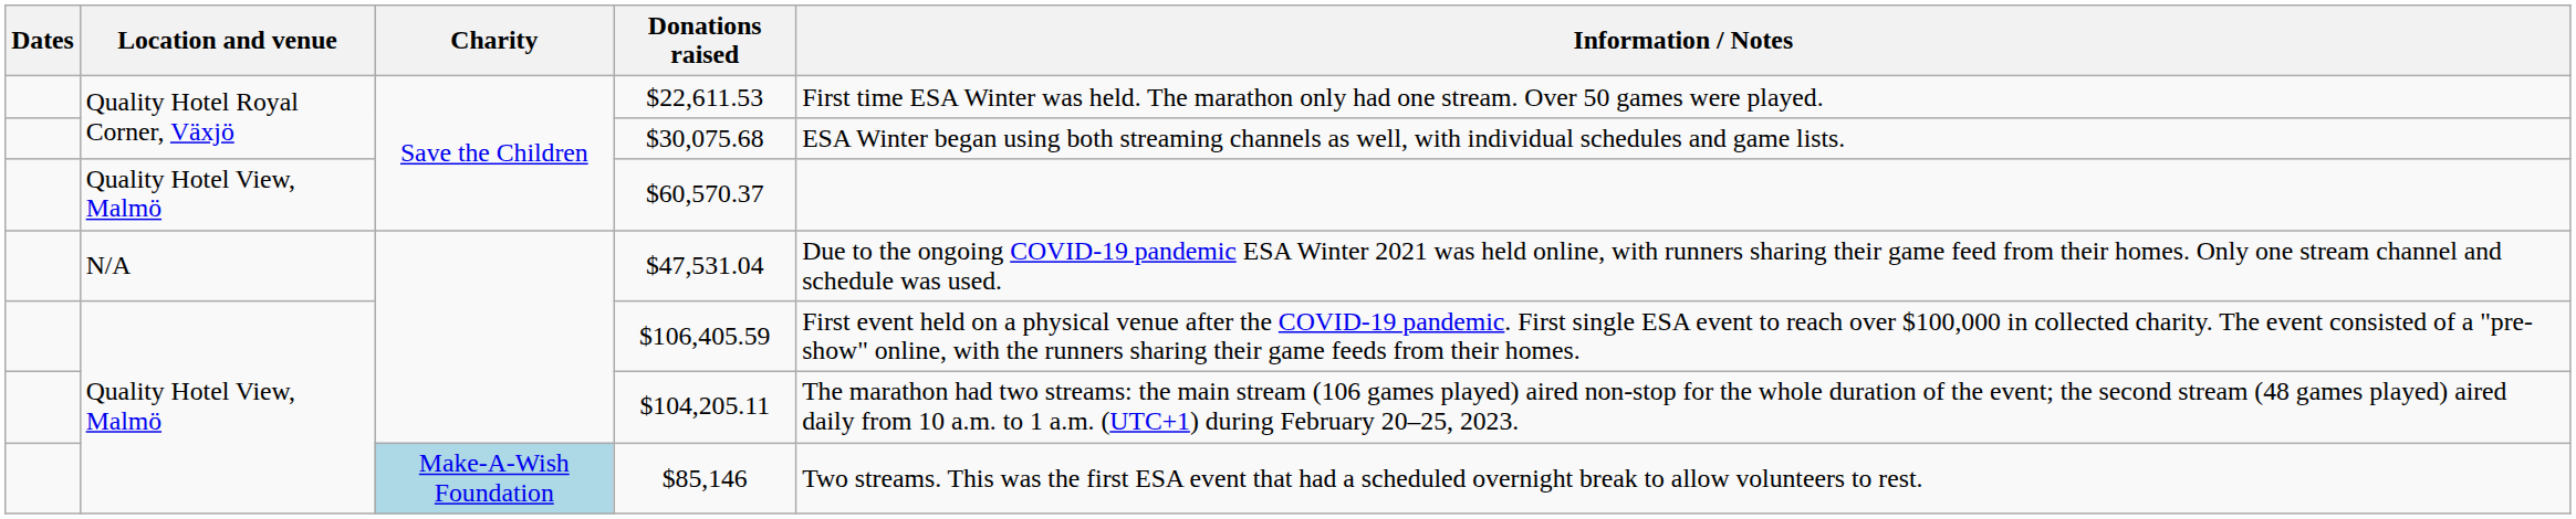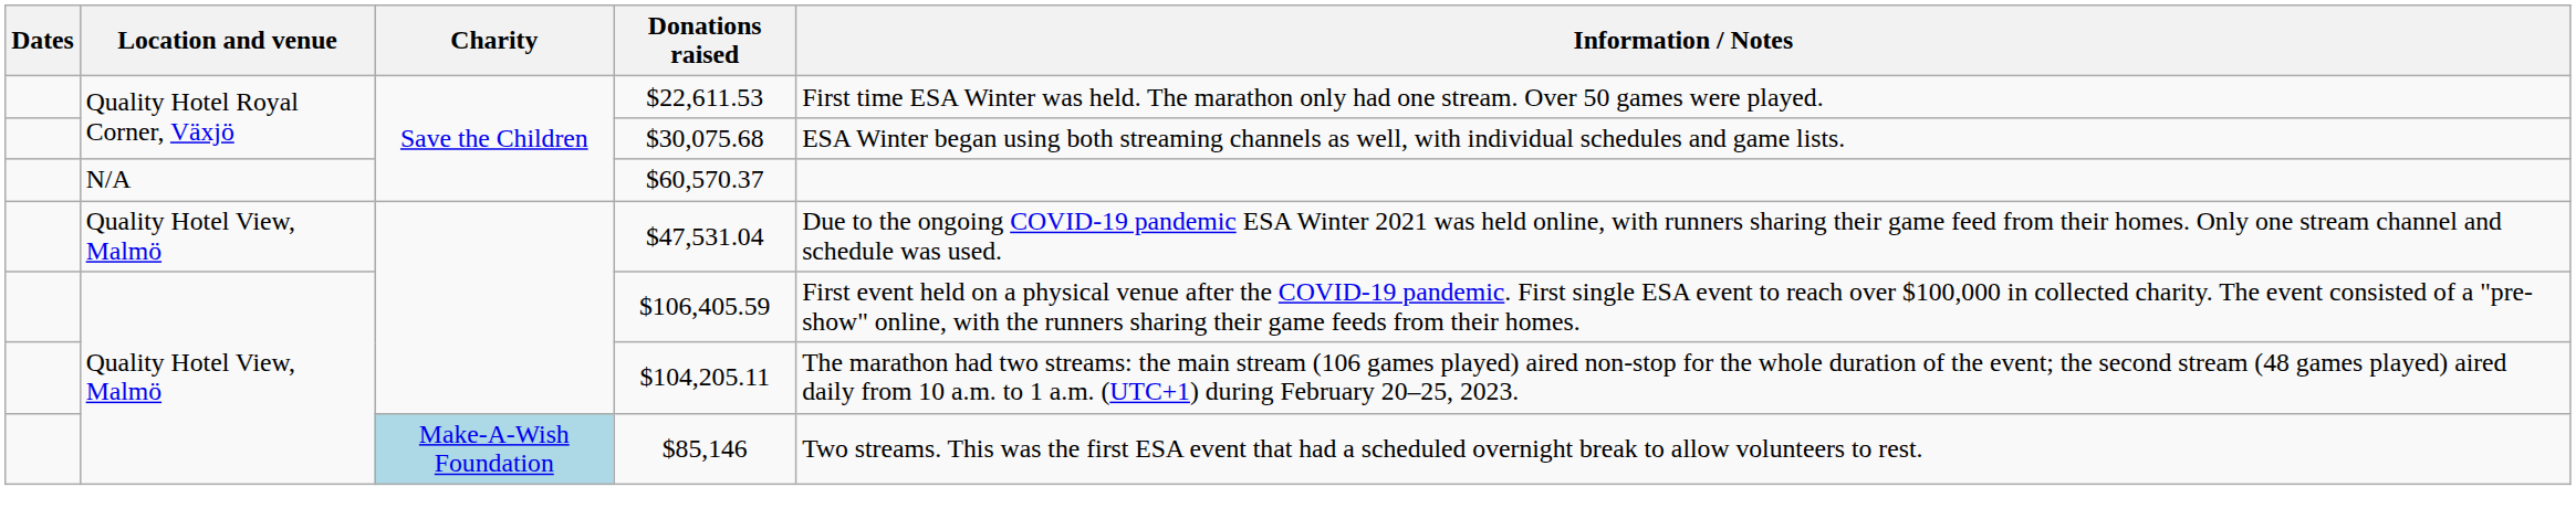$60,570.37 | Location and venue: Quality Hotel View, Malmö -> N/A
$47,531.04 | Location and venue: N/A -> Quality Hotel View, Malmö
